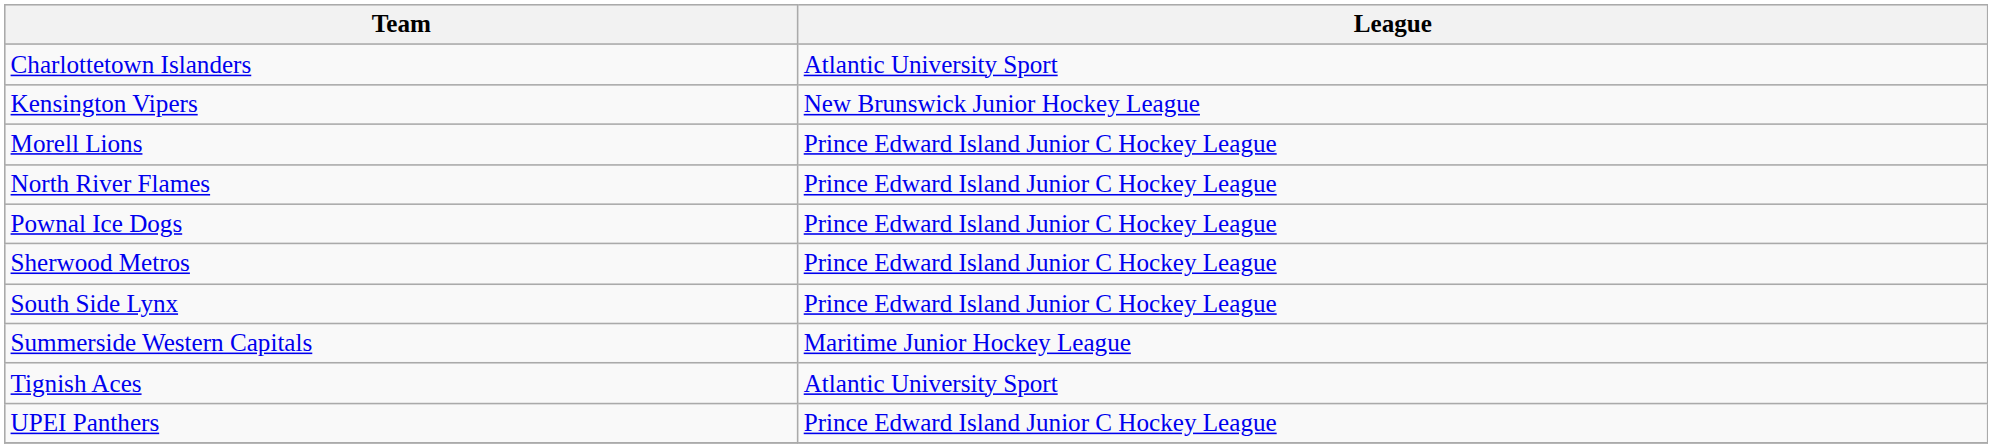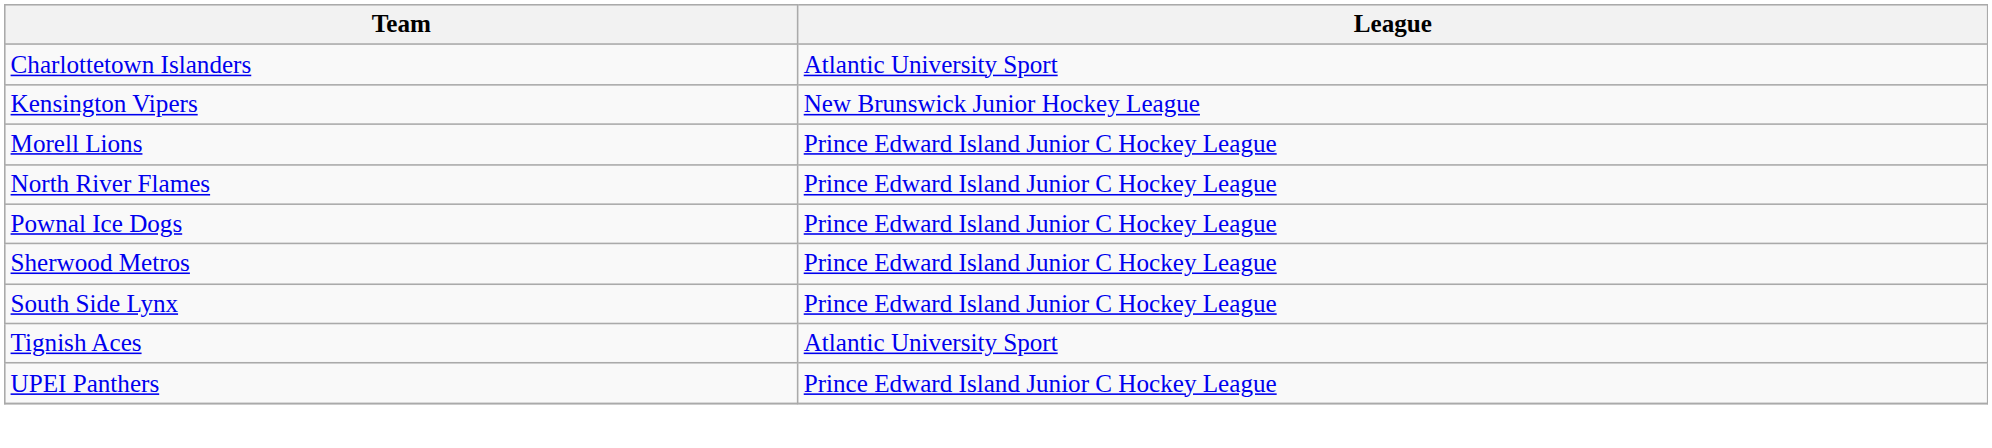- row: Summerside Western Capitals | Maritime Junior Hockey League
